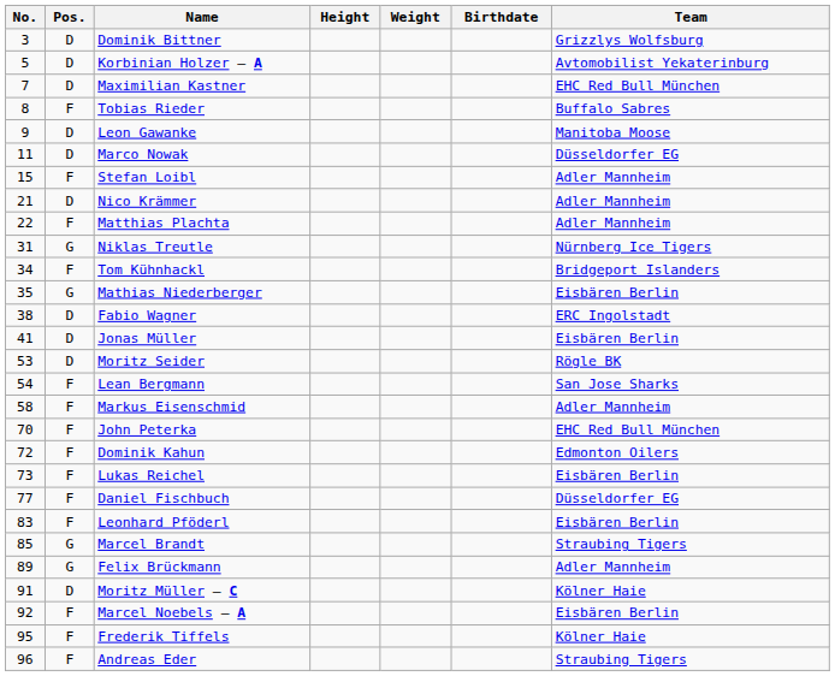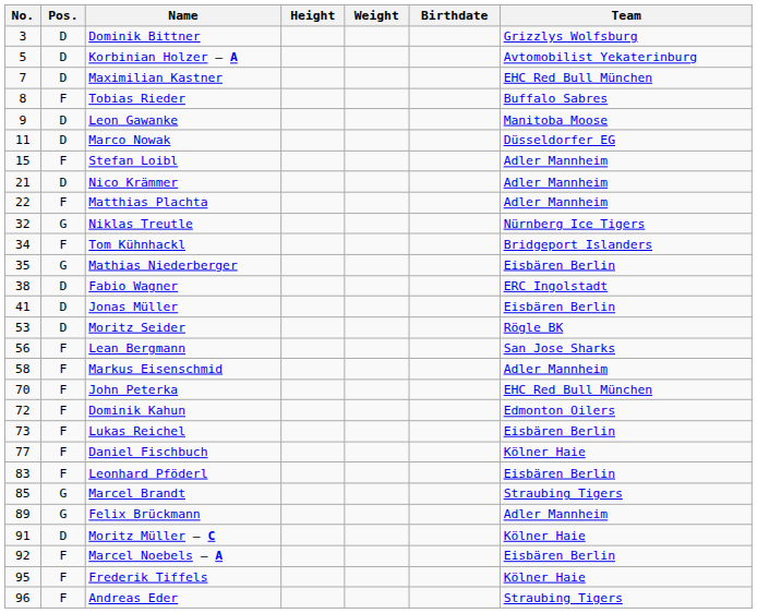Niklas Treutle | No.: 31 -> 32
Lean Bergmann | No.: 54 -> 56
Daniel Fischbuch | Team: Düsseldorfer EG -> Kölner Haie
